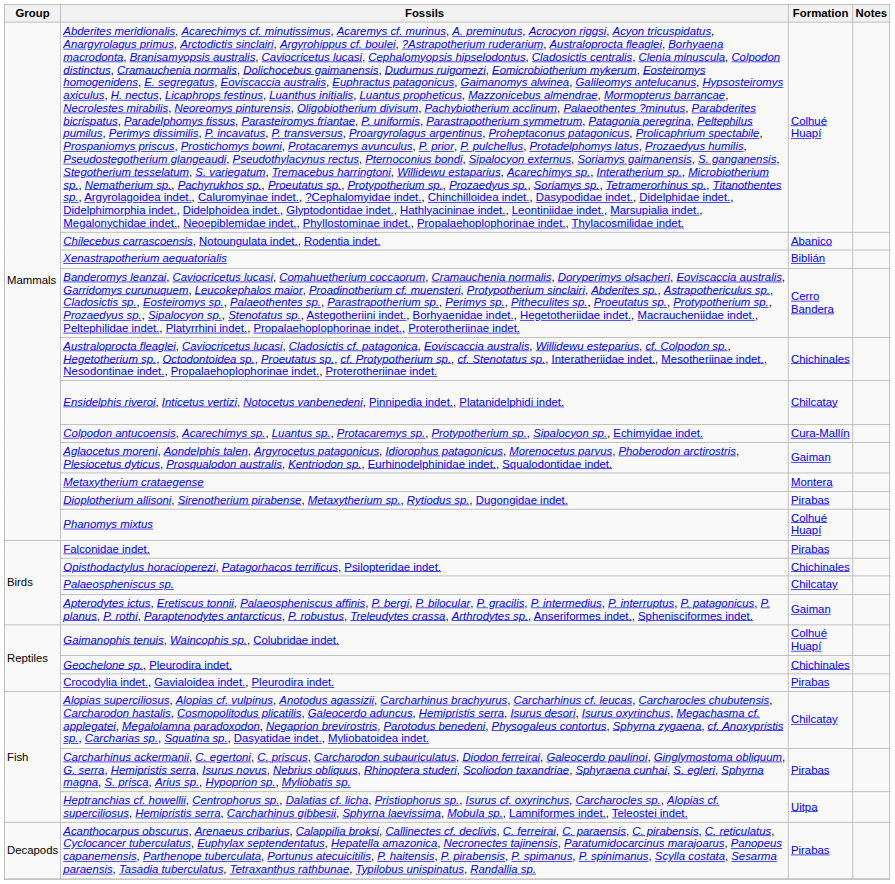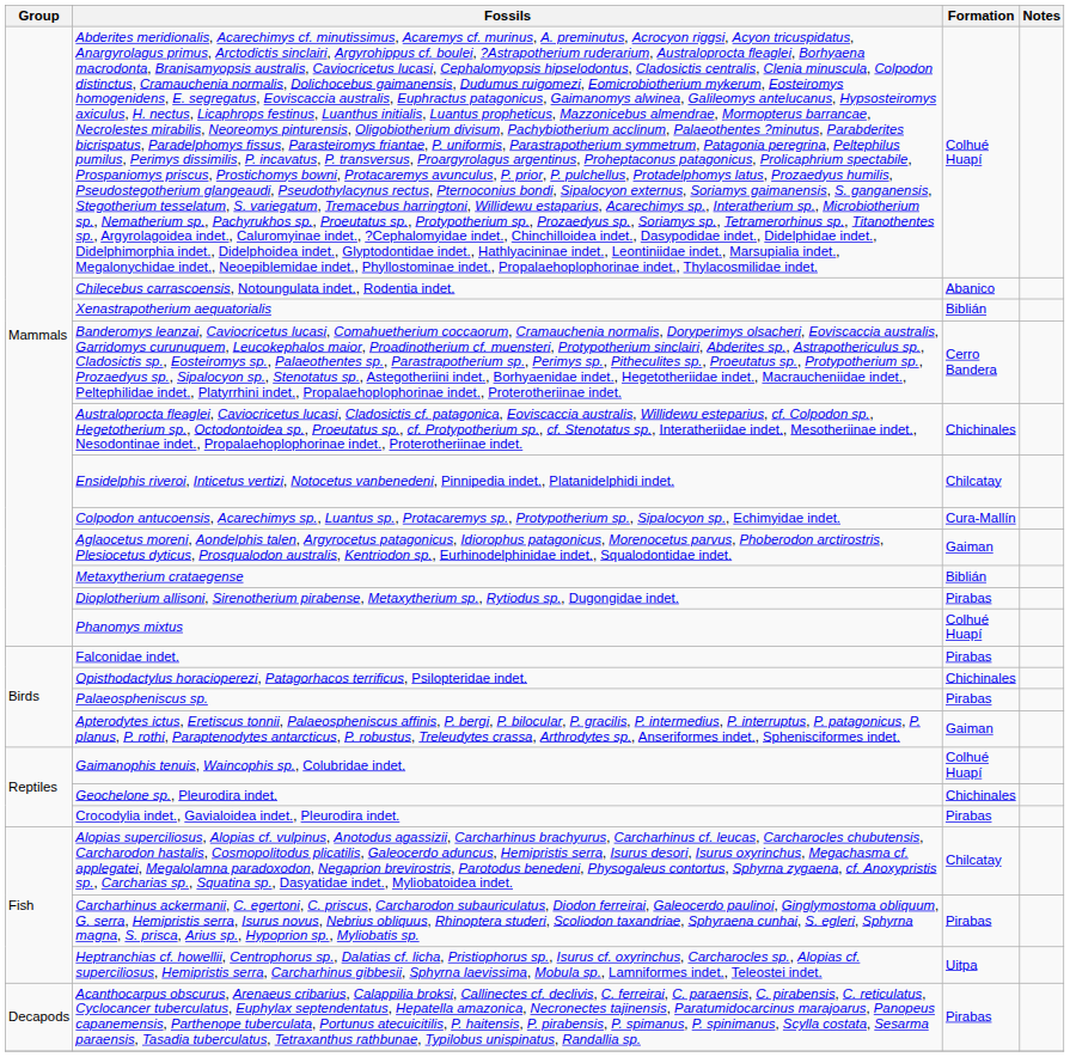Metaxytherium crataegense | Formation: Montera -> Biblián
Palaeospheniscus sp. | Formation: Chilcatay -> Pirabas
